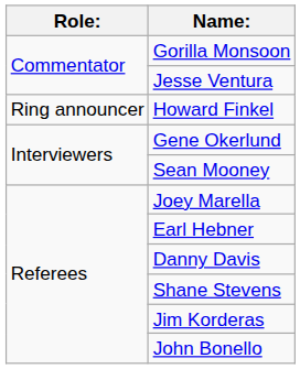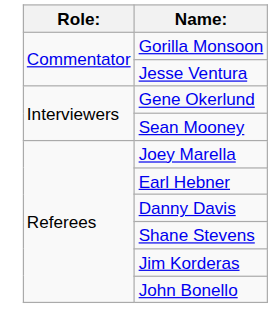- row: Ring announcer | Howard Finkel
